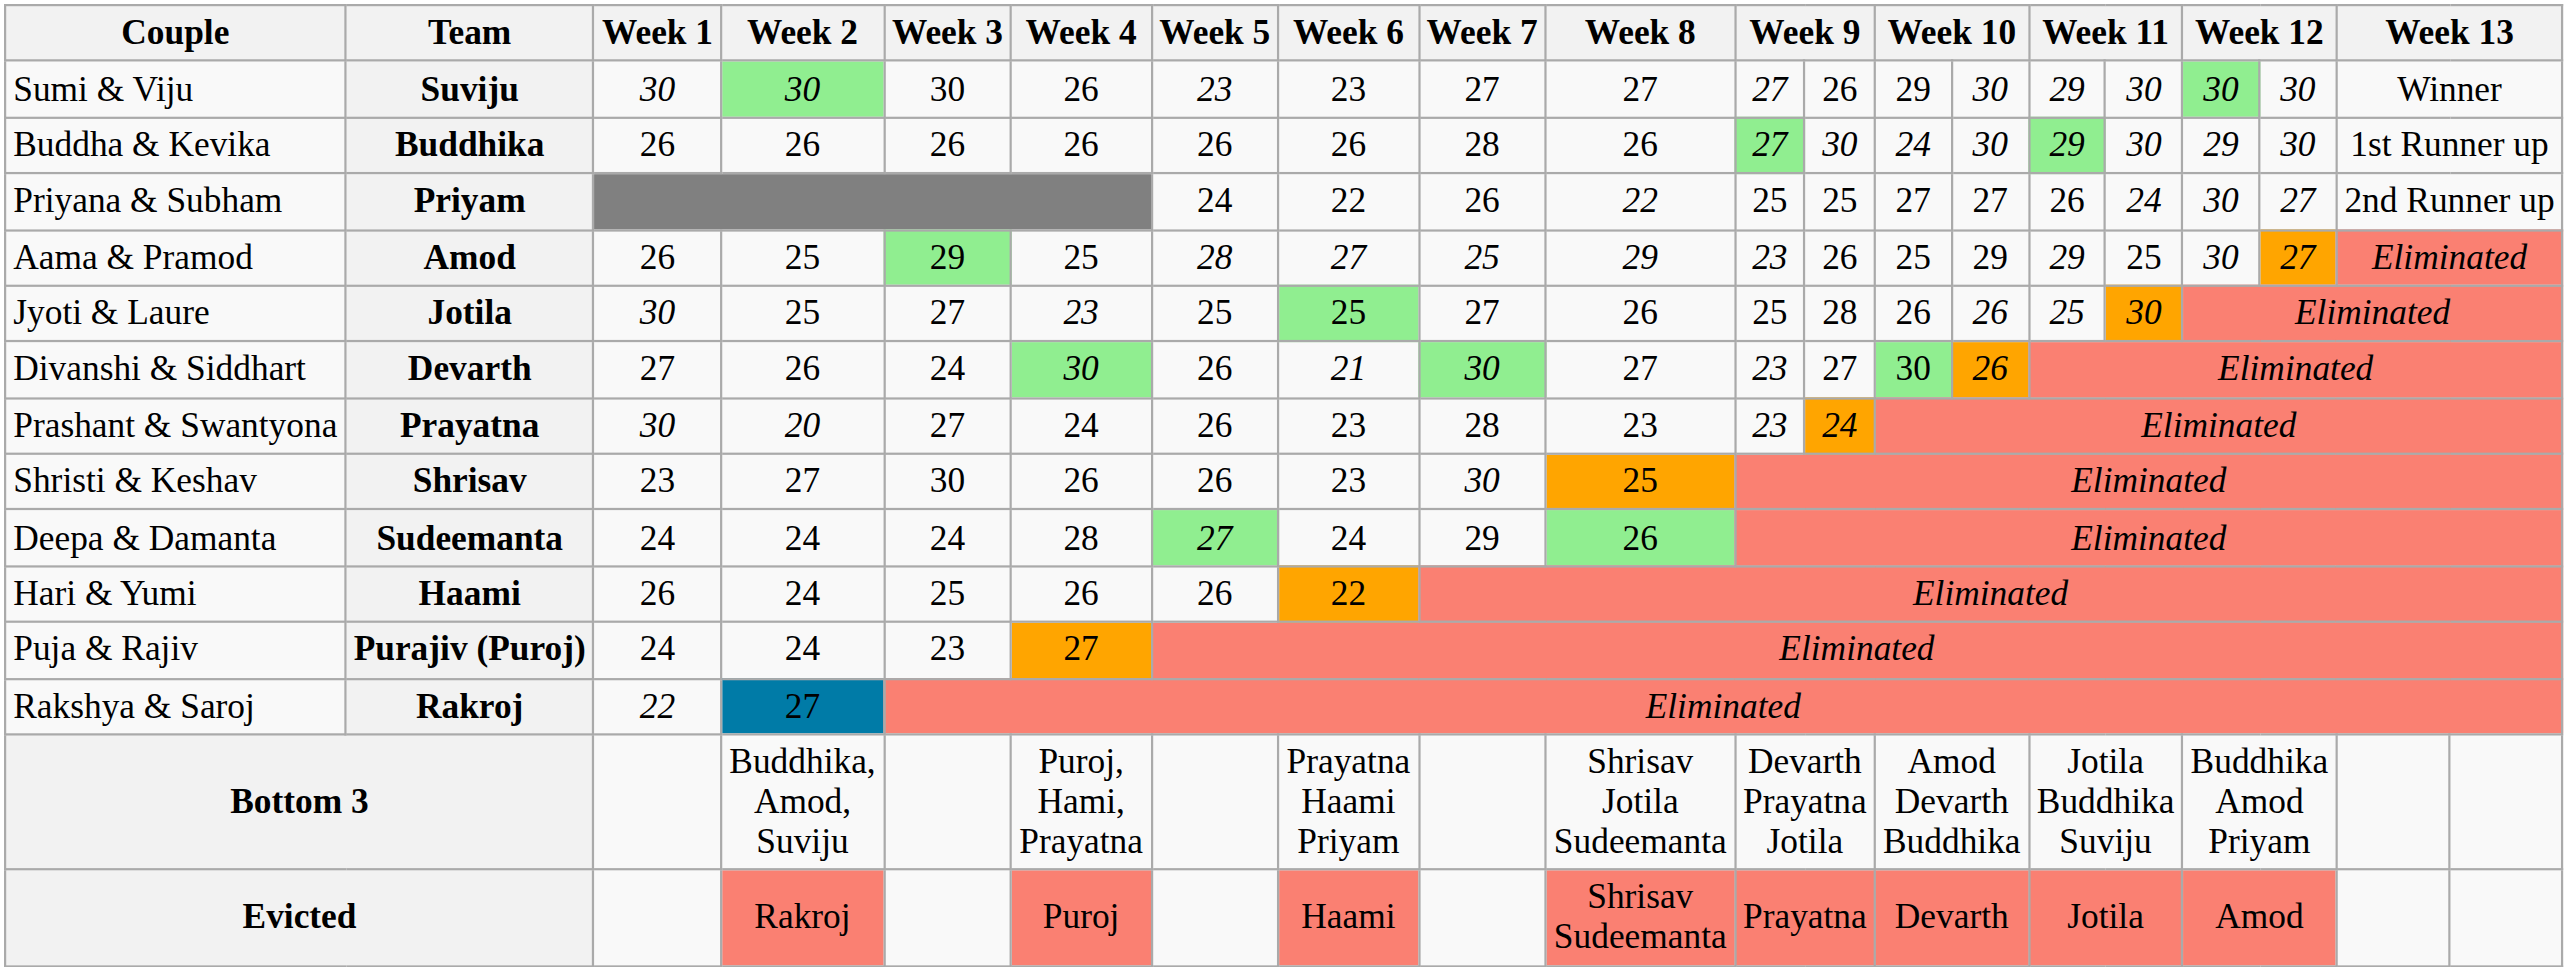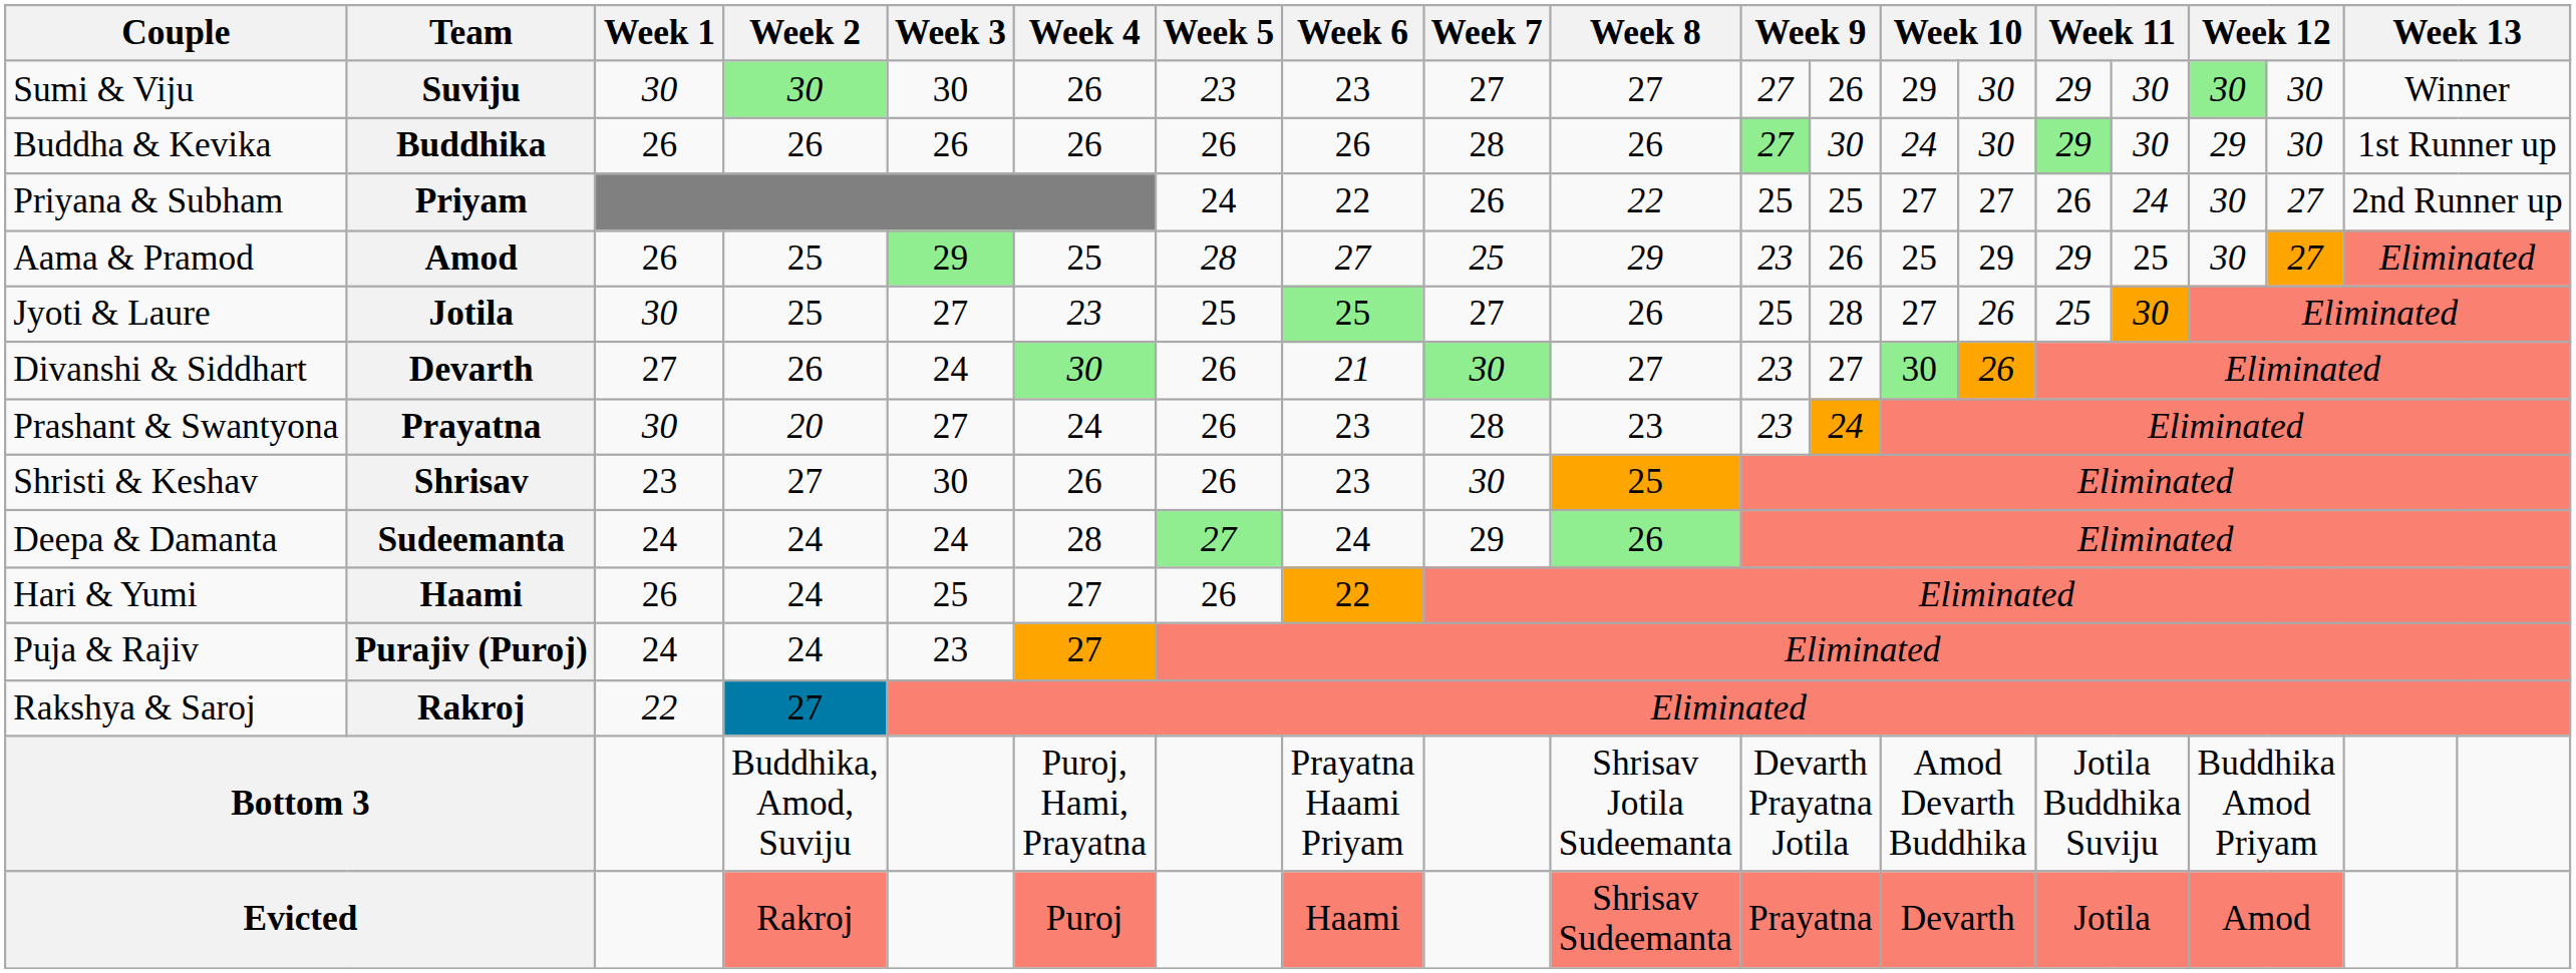Jyoti & Laure | column 13: 26 -> 27
Hari & Yumi | Week 4: 26 -> 27
